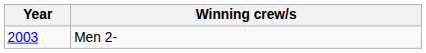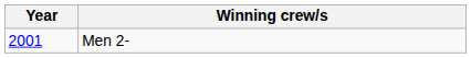Men 2- | Year: 2003 -> 2001
